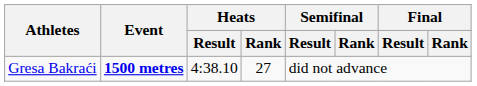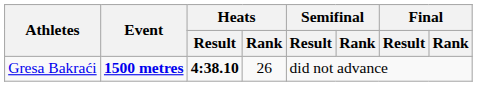Gresa Bakraći | Heats / Result: normal -> bold
Gresa Bakraći | Heats / Rank: 27 -> 26
